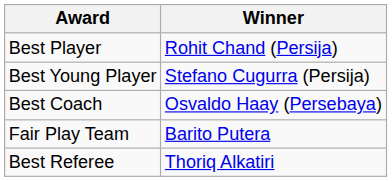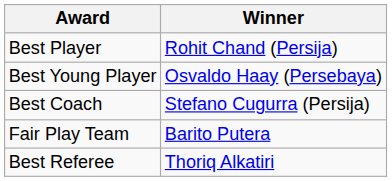Best Young Player | Winner: Stefano Cugurra (Persija) -> Osvaldo Haay (Persebaya)
Best Coach | Winner: Osvaldo Haay (Persebaya) -> Stefano Cugurra (Persija)
